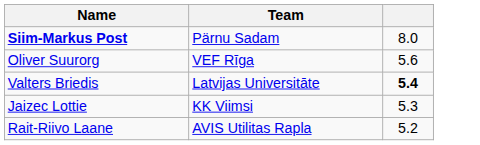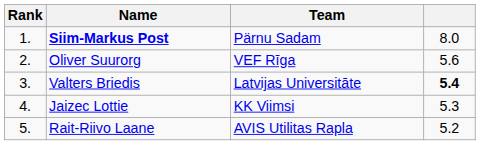+ column: Rank | 1. | 2. | 3. | 4. | 5.
